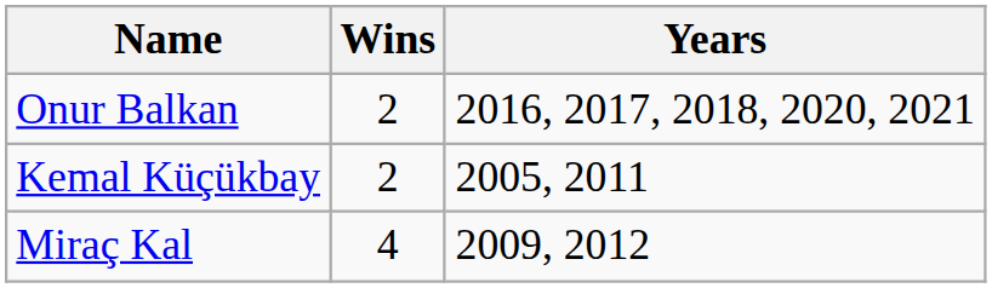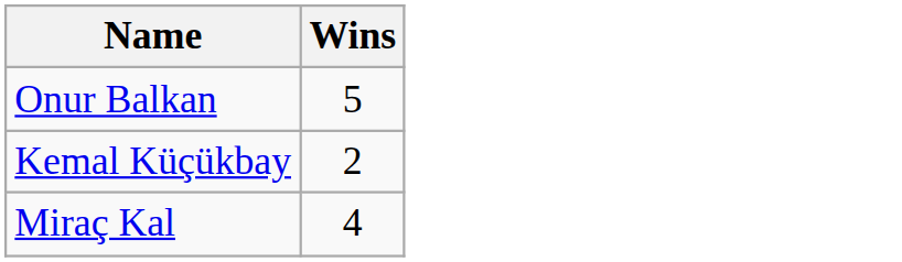- column: Years | 2016, 2017, 2018, 2020, 2021 | 2005, 2011 | 2009, 2012
Onur Balkan | Wins: 2 -> 5
